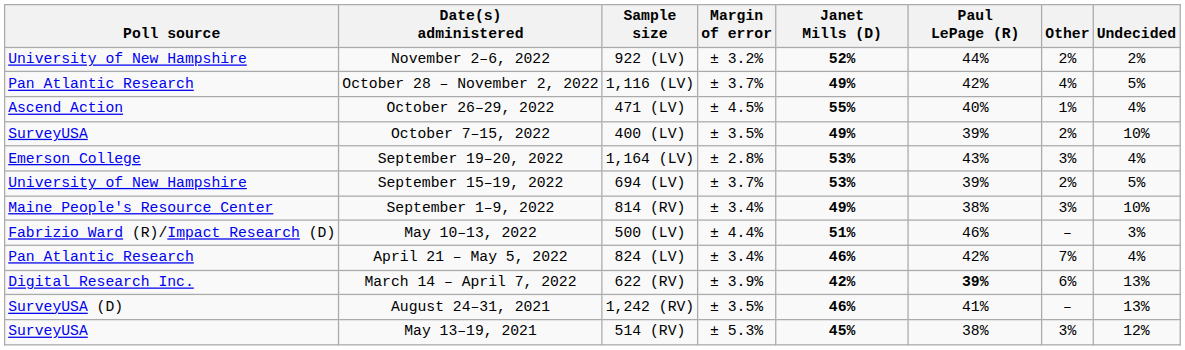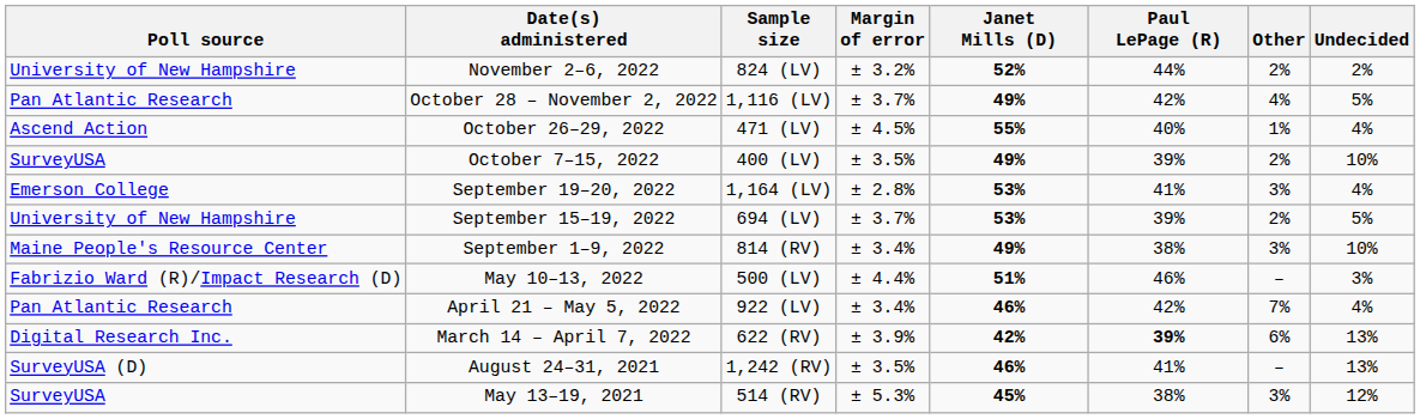November 2–6, 2022 | Sample size: 922 (LV) -> 824 (LV)
September 19–20, 2022 | Paul LePage (R): 43% -> 41%
April 21 – May 5, 2022 | Sample size: 824 (LV) -> 922 (LV)
